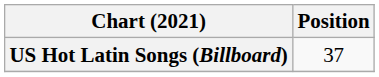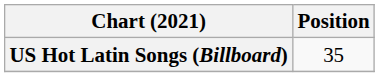US Hot Latin Songs (Billboard) | Position: 37 -> 35
